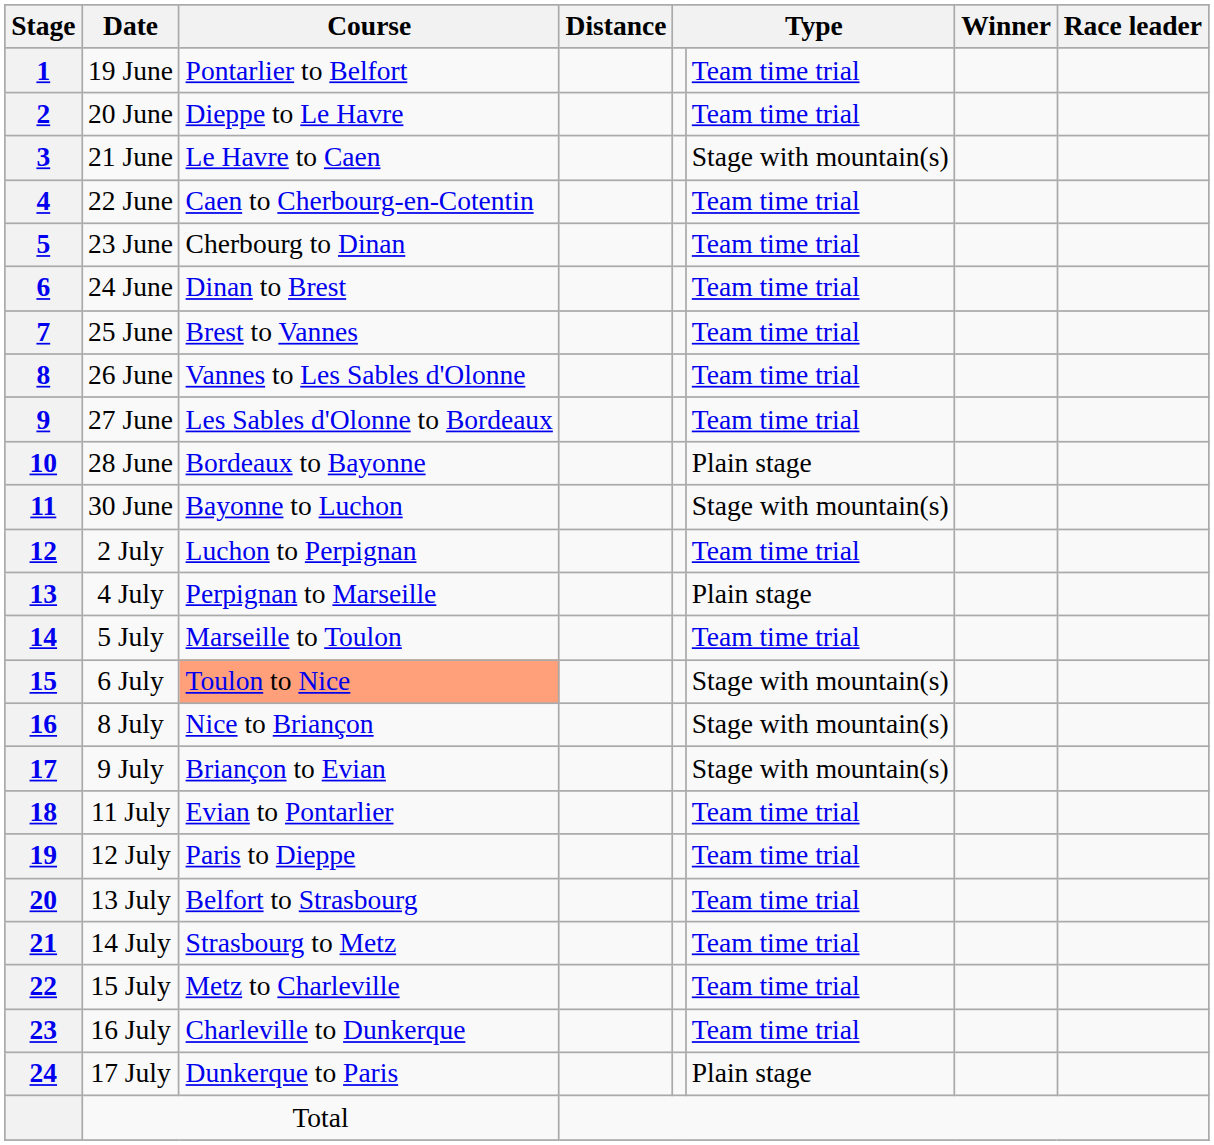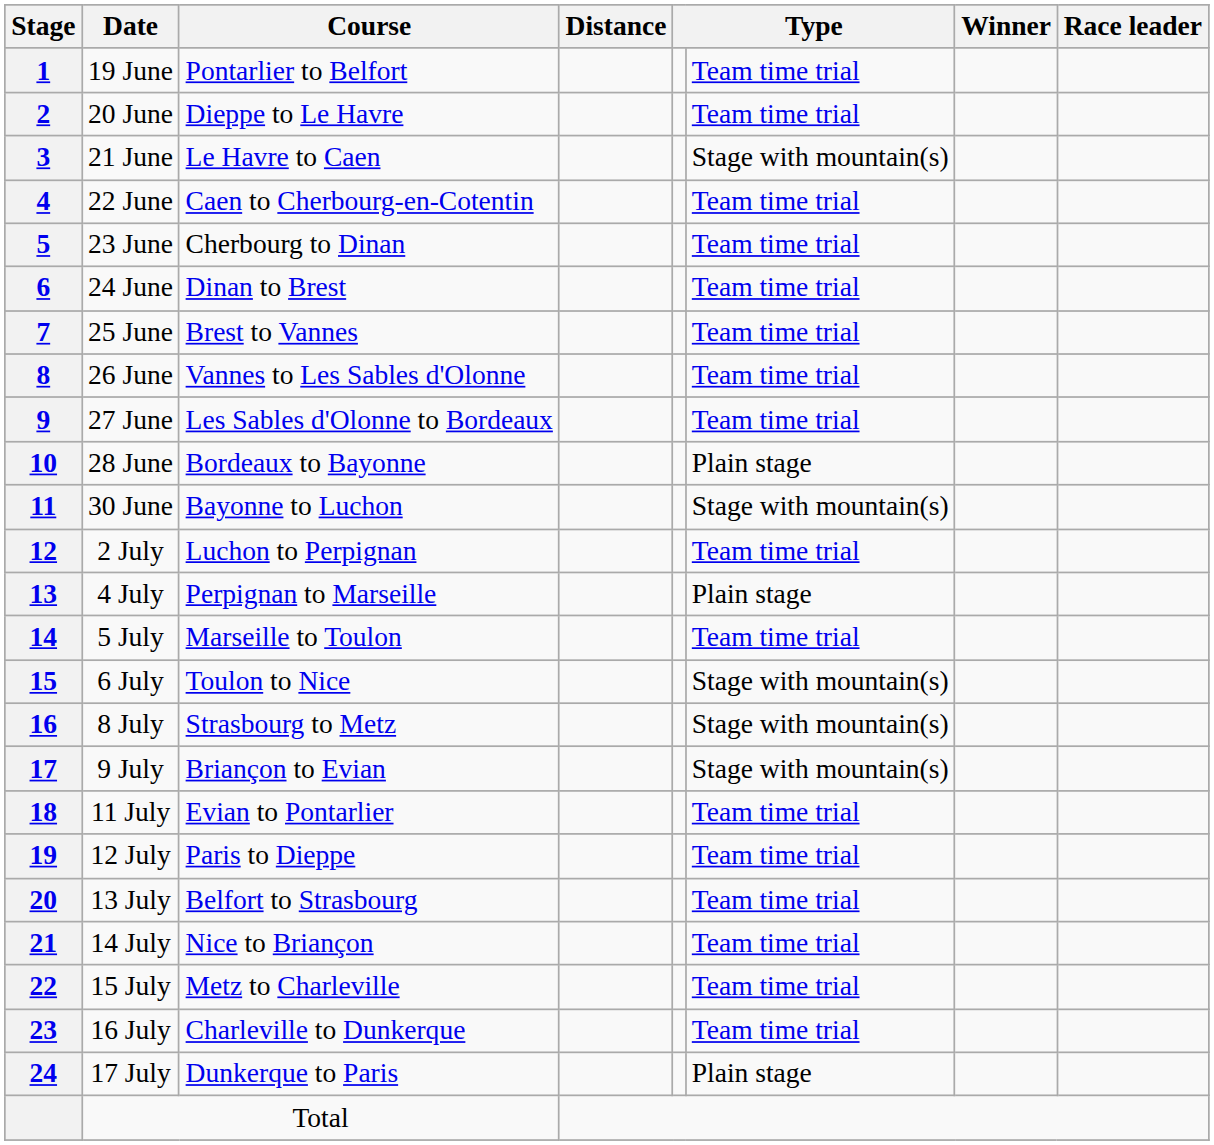6 July | Course: lightsalmon background -> no background
8 July | Course: Nice to Briançon -> Strasbourg to Metz
14 July | Course: Strasbourg to Metz -> Nice to Briançon
